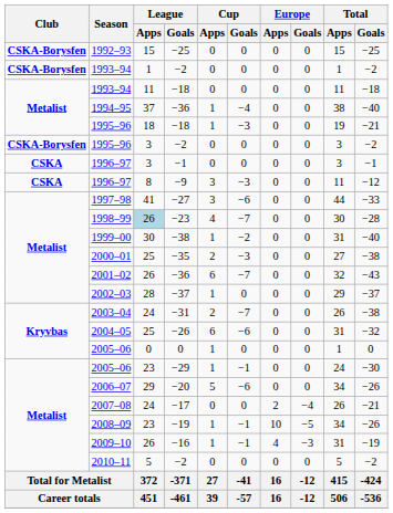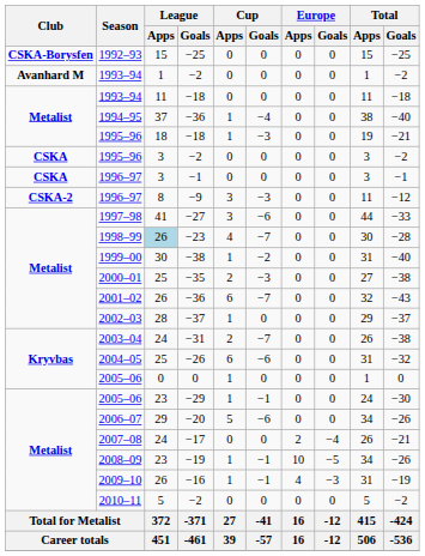1993–94 / −2 | Club: CSKA-Borysfen -> Avanhard M
1995–96 / −2 | Club: CSKA-Borysfen -> CSKA
1996–97 / −9 | Club: CSKA -> CSKA-2
